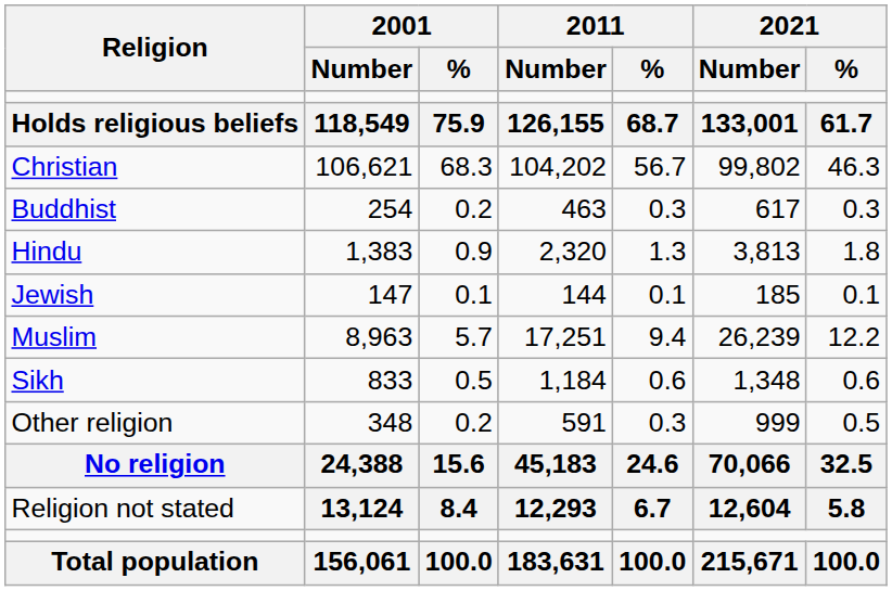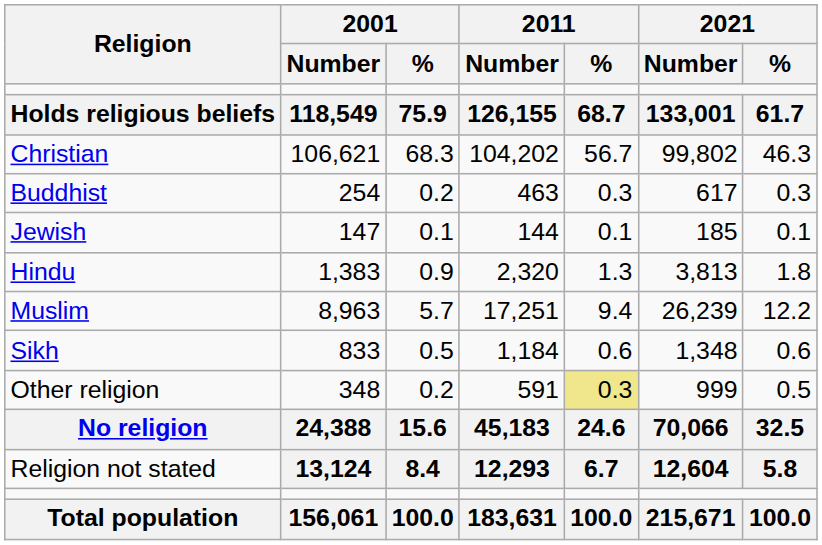rows swapped: Hindu <-> Jewish
Other religion | 2011 / %: no background -> khaki background
